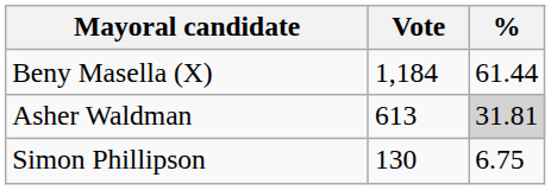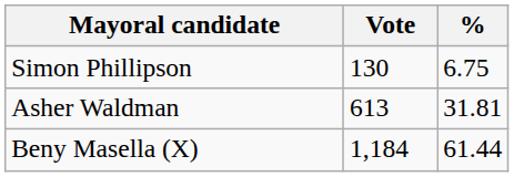rows swapped: Beny Masella (X) <-> Simon Phillipson
Asher Waldman | %: lightgrey background -> no background
